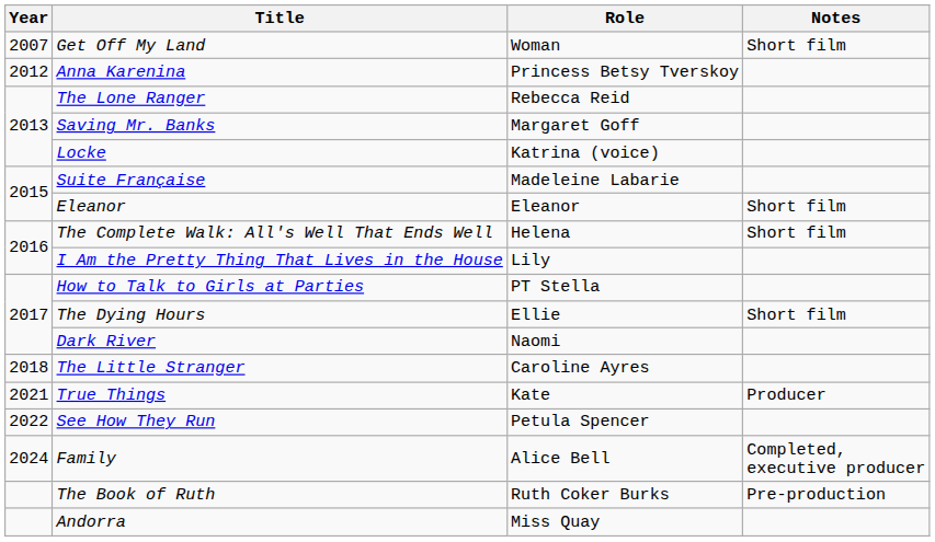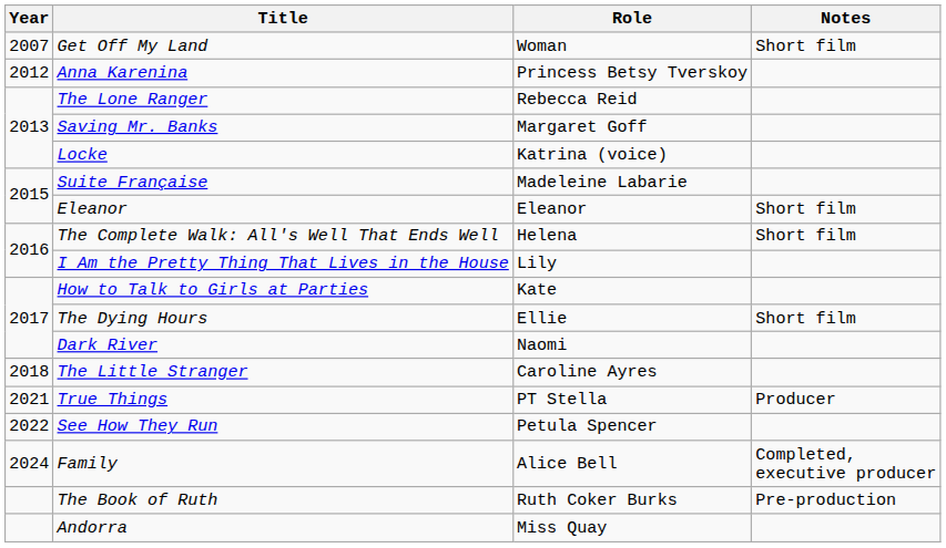How to Talk to Girls at Parties | Role: PT Stella -> Kate
True Things | Role: Kate -> PT Stella
